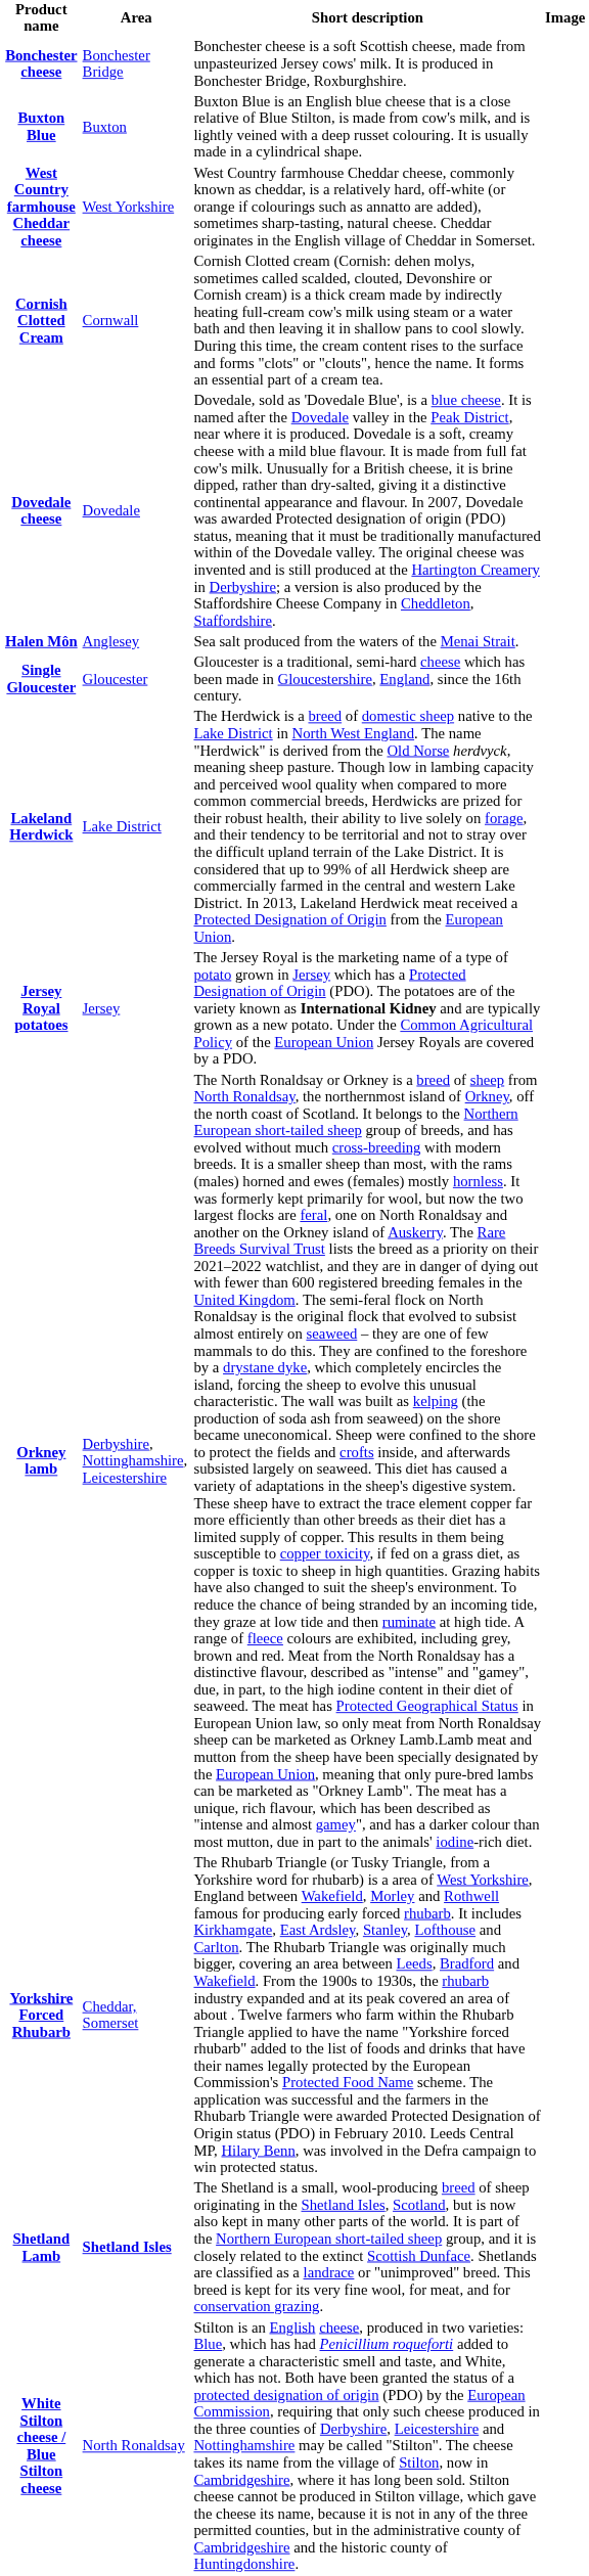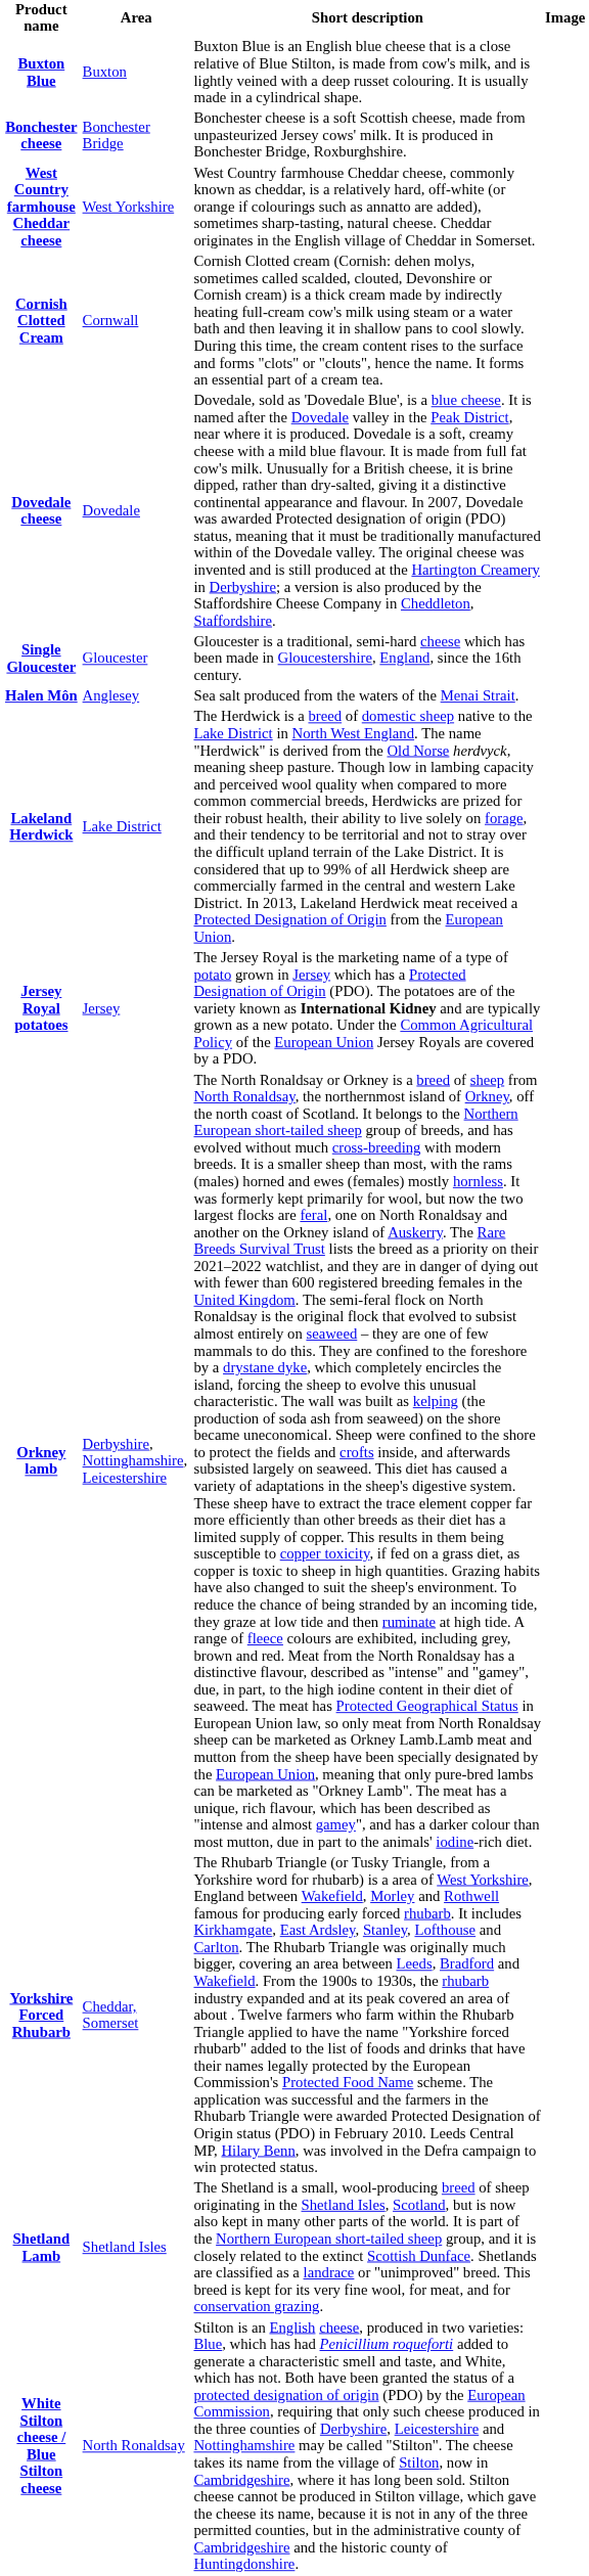rows swapped: Bonchester cheese <-> Buxton Blue
rows swapped: Single Gloucester <-> Halen Môn
Shetland Lamb | Area: bold -> normal
